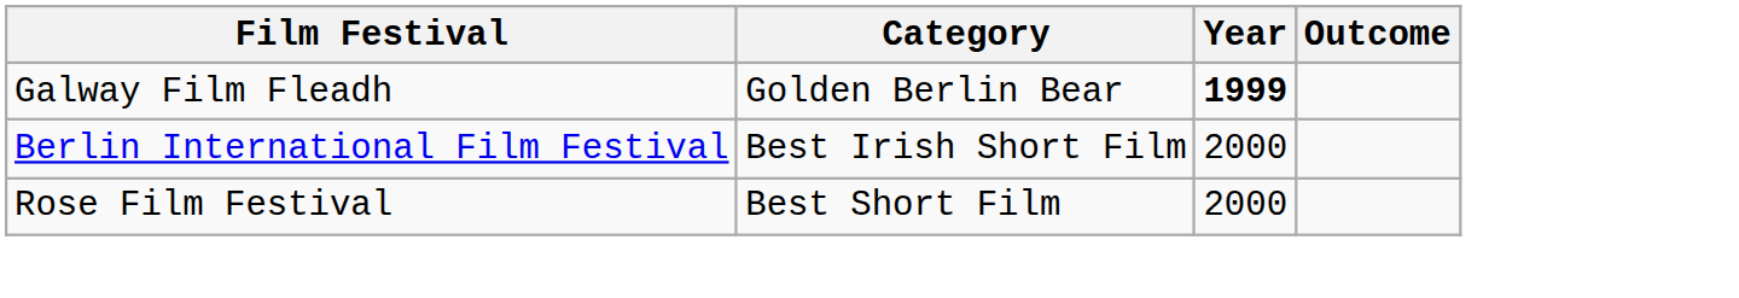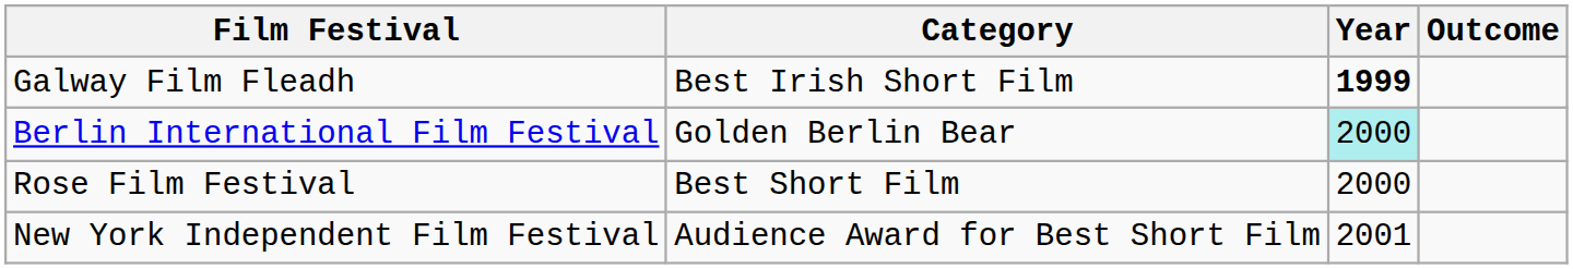Galway Film Fleadh | Category: Golden Berlin Bear -> Best Irish Short Film
Berlin International Film Festival | Category: Best Irish Short Film -> Golden Berlin Bear
Berlin International Film Festival | Year: no background -> paleturquoise background
+ row: New York Independent Film Festival | Audience Award for Best Short Film | 2001
